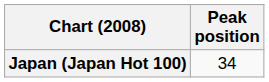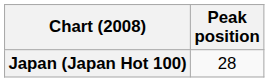Japan (Japan Hot 100) | Peak position: 34 -> 28
